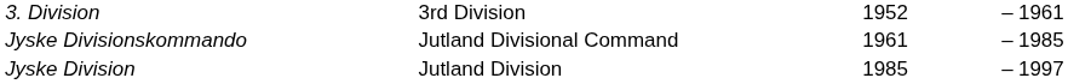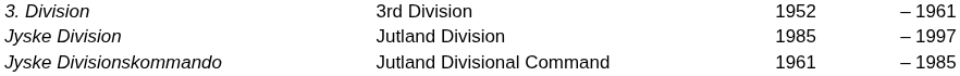rows swapped: Jyske Divisionskommando <-> Jyske Division
